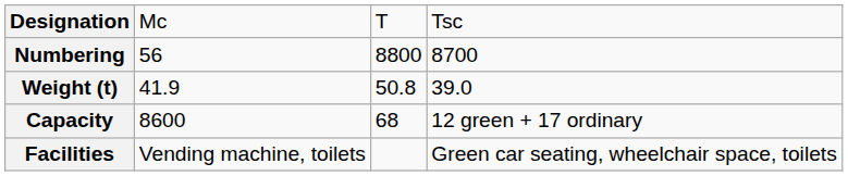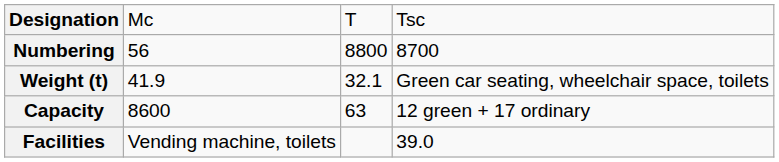Weight (t) | column 3: 50.8 -> 32.1
Weight (t) | column 4: 39.0 -> Green car seating, wheelchair space, toilets
Capacity | column 3: 68 -> 63
Facilities | column 4: Green car seating, wheelchair space, toilets -> 39.0
